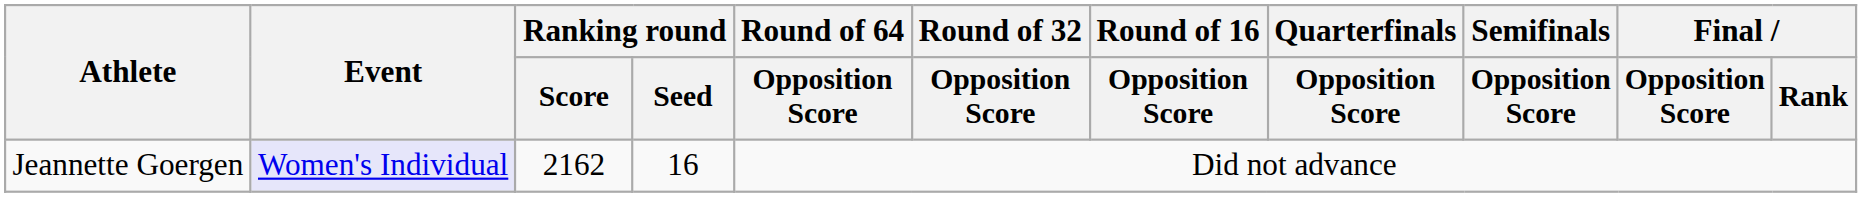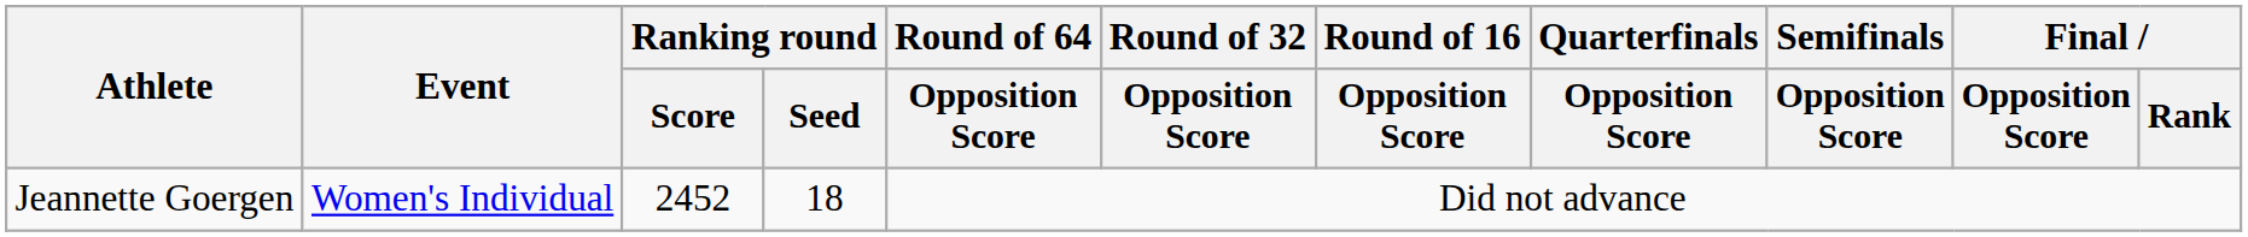Jeannette Goergen | Event: lavender background -> no background
Jeannette Goergen | Ranking round / Score: 2162 -> 2452
Jeannette Goergen | Ranking round / Seed: 16 -> 18
